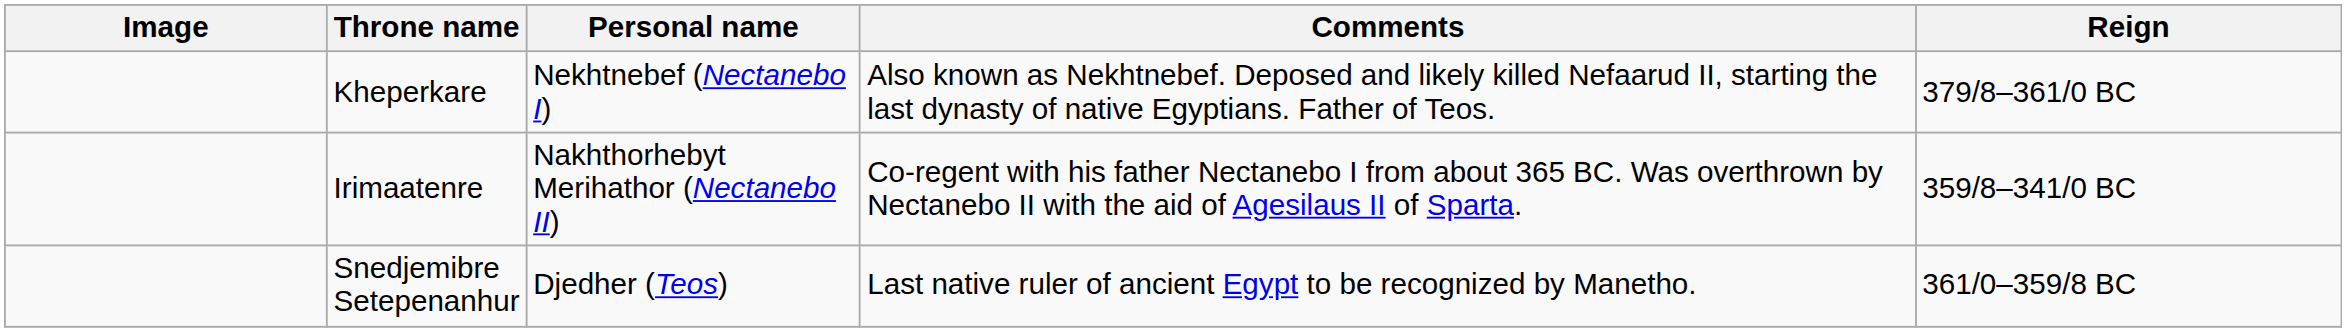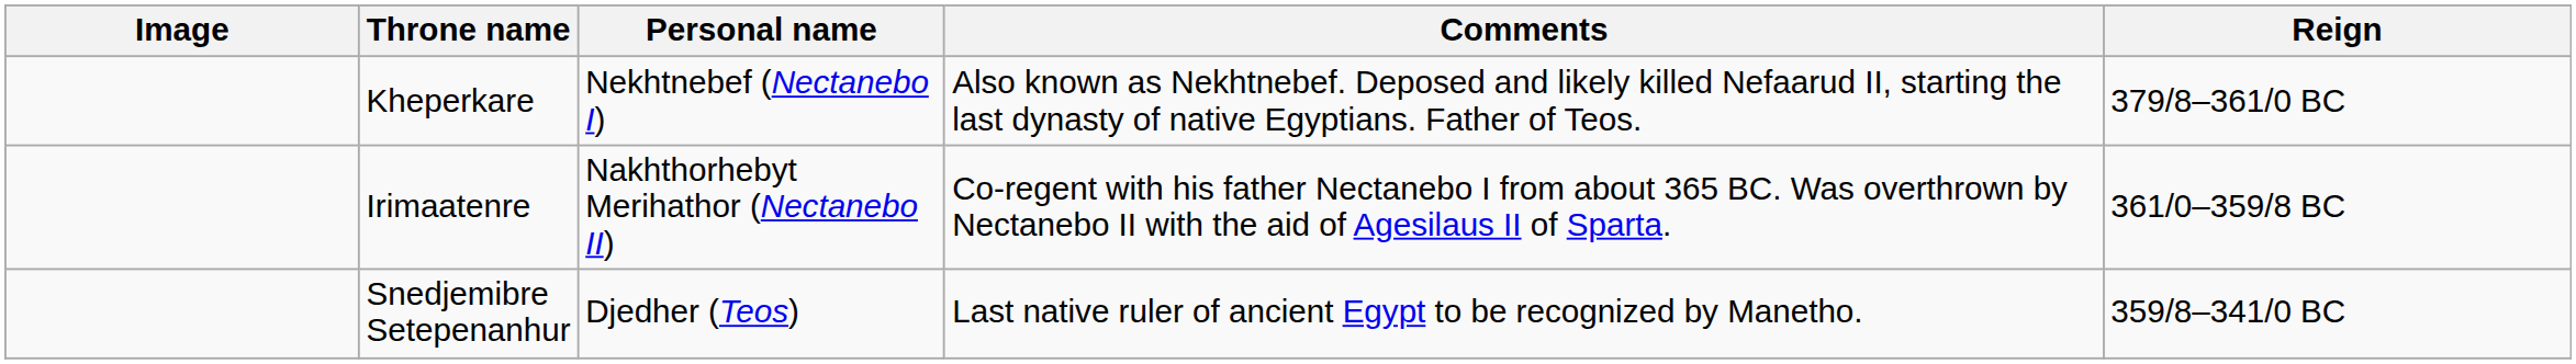Irimaatenre | Reign: 359/8–341/0 BC -> 361/0–359/8 BC
Snedjemibre Setepenanhur | Reign: 361/0–359/8 BC -> 359/8–341/0 BC
